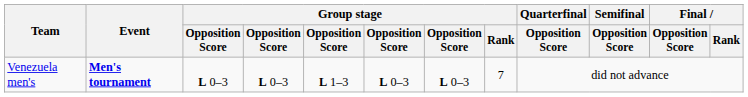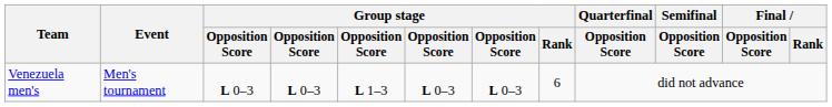Venezuela men's | Event: bold -> normal
Venezuela men's | Group stage / Rank: 7 -> 6
